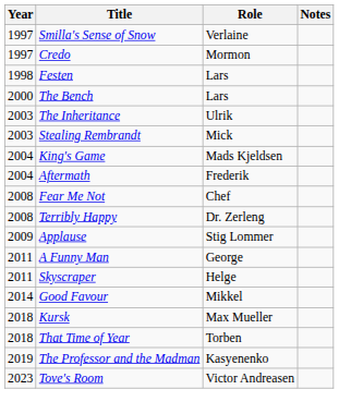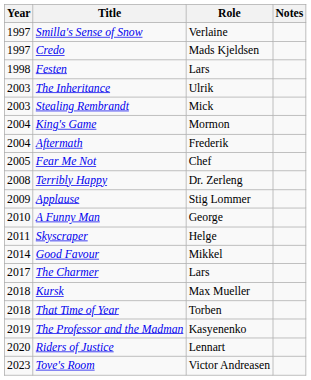Credo | Role: Mormon -> Mads Kjeldsen
- row: 2000 | The Bench | Lars
King's Game | Role: Mads Kjeldsen -> Mormon
Fear Me Not | Year: 2008 -> 2005
A Funny Man | Year: 2011 -> 2010
+ row: 2017 | The Charmer | Lars
+ row: 2020 | Riders of Justice | Lennart
